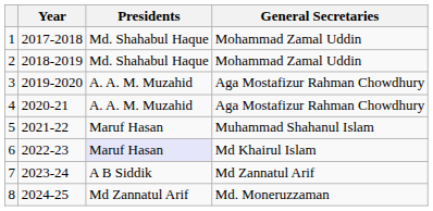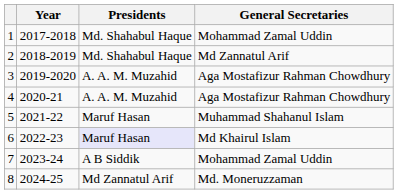2 | General Secretaries: Mohammad Zamal Uddin -> Md Zannatul Arif
7 | General Secretaries: Md Zannatul Arif -> Mohammad Zamal Uddin
